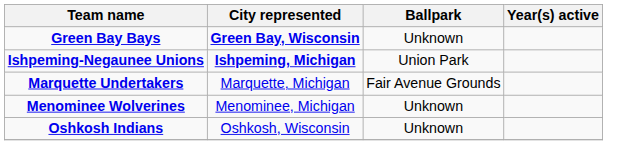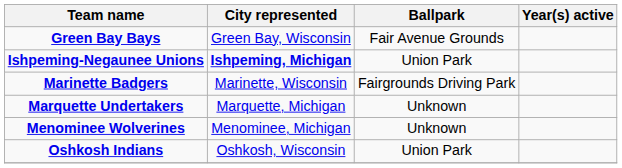Green Bay Bays | City represented: bold -> normal
Green Bay Bays | Ballpark: Unknown -> Fair Avenue Grounds
+ row: Marinette Badgers | Marinette, Wisconsin | Fairgrounds Driving Park
Marquette Undertakers | Ballpark: Fair Avenue Grounds -> Unknown
Oshkosh Indians | Ballpark: Unknown -> Union Park
